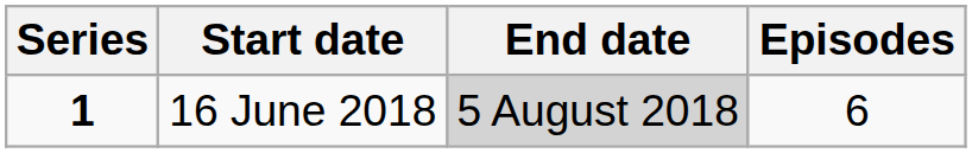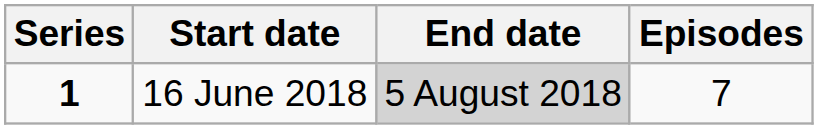16 June 2018 | Episodes: 6 -> 7
